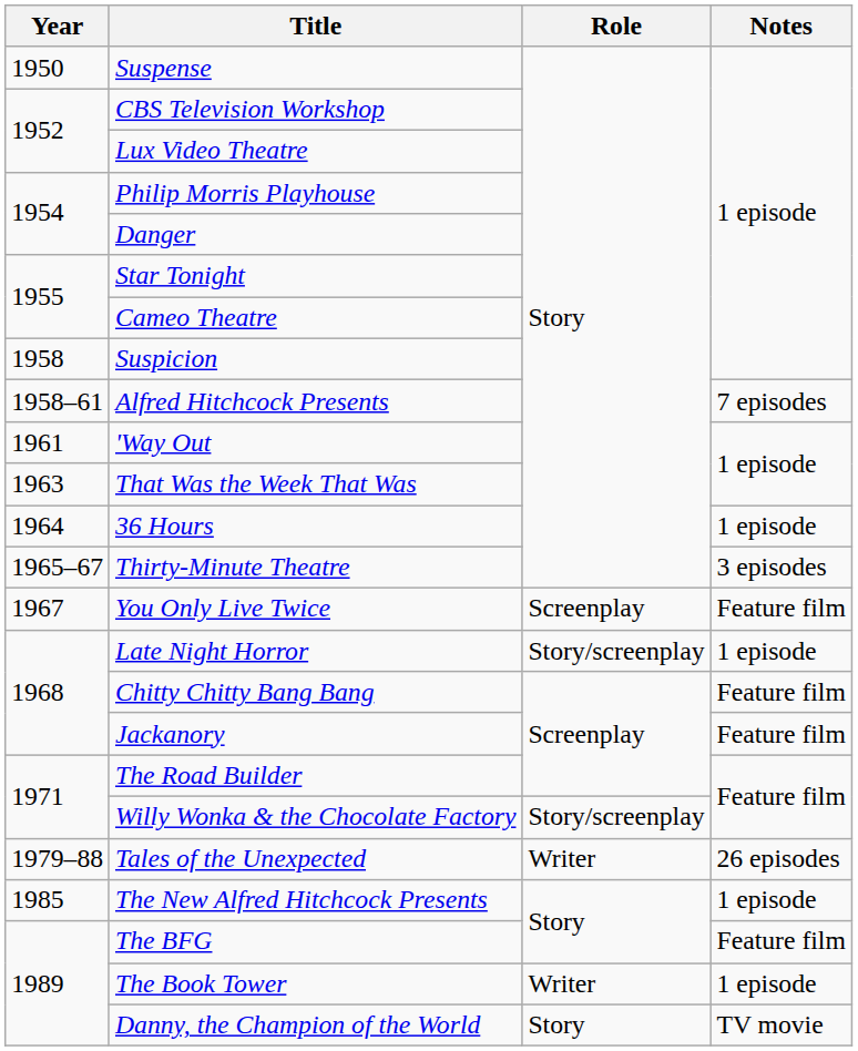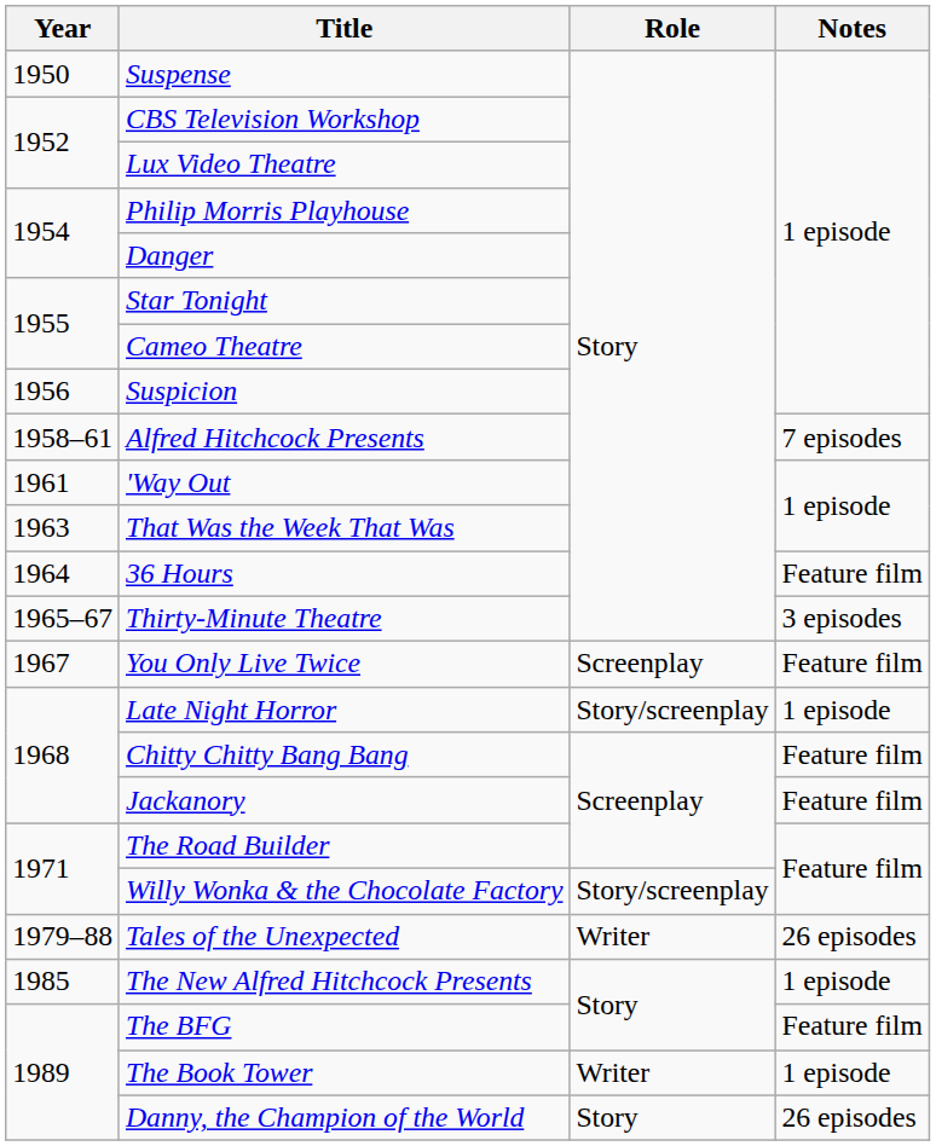Suspicion | Year: 1958 -> 1956
36 Hours | Notes: 1 episode -> Feature film
Danny, the Champion of the World | Notes: TV movie -> 26 episodes
